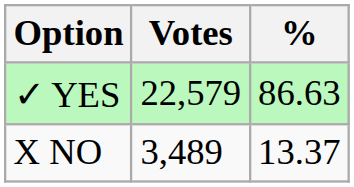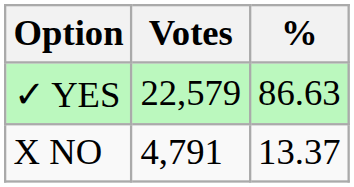X NO | Votes: 3,489 -> 4,791
